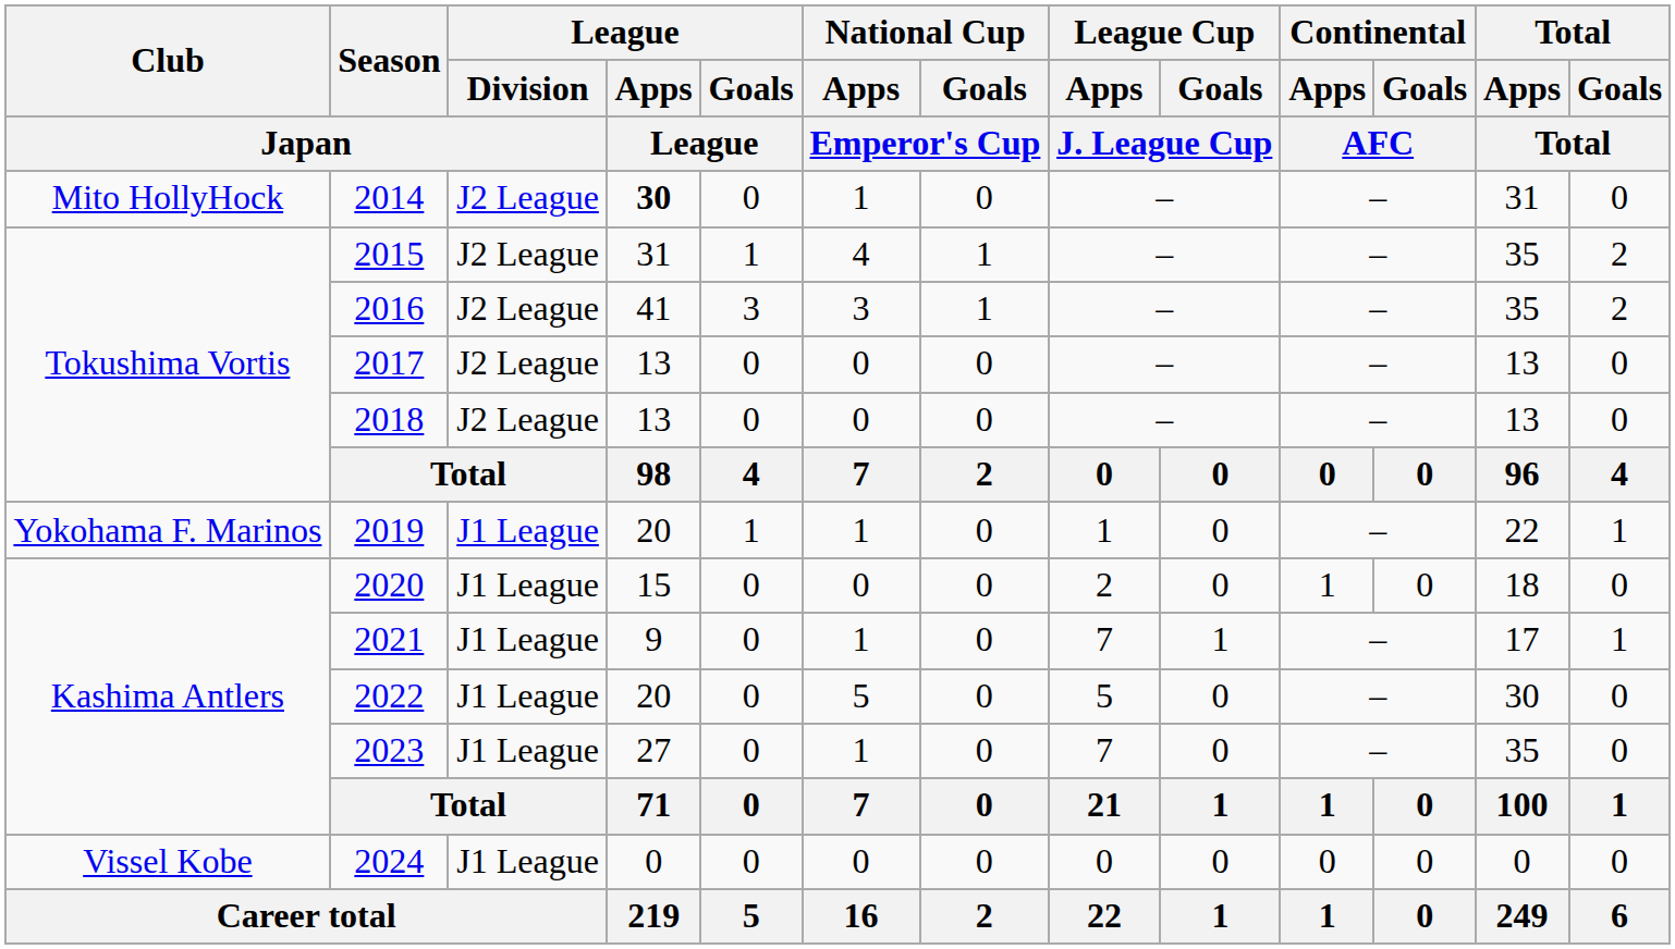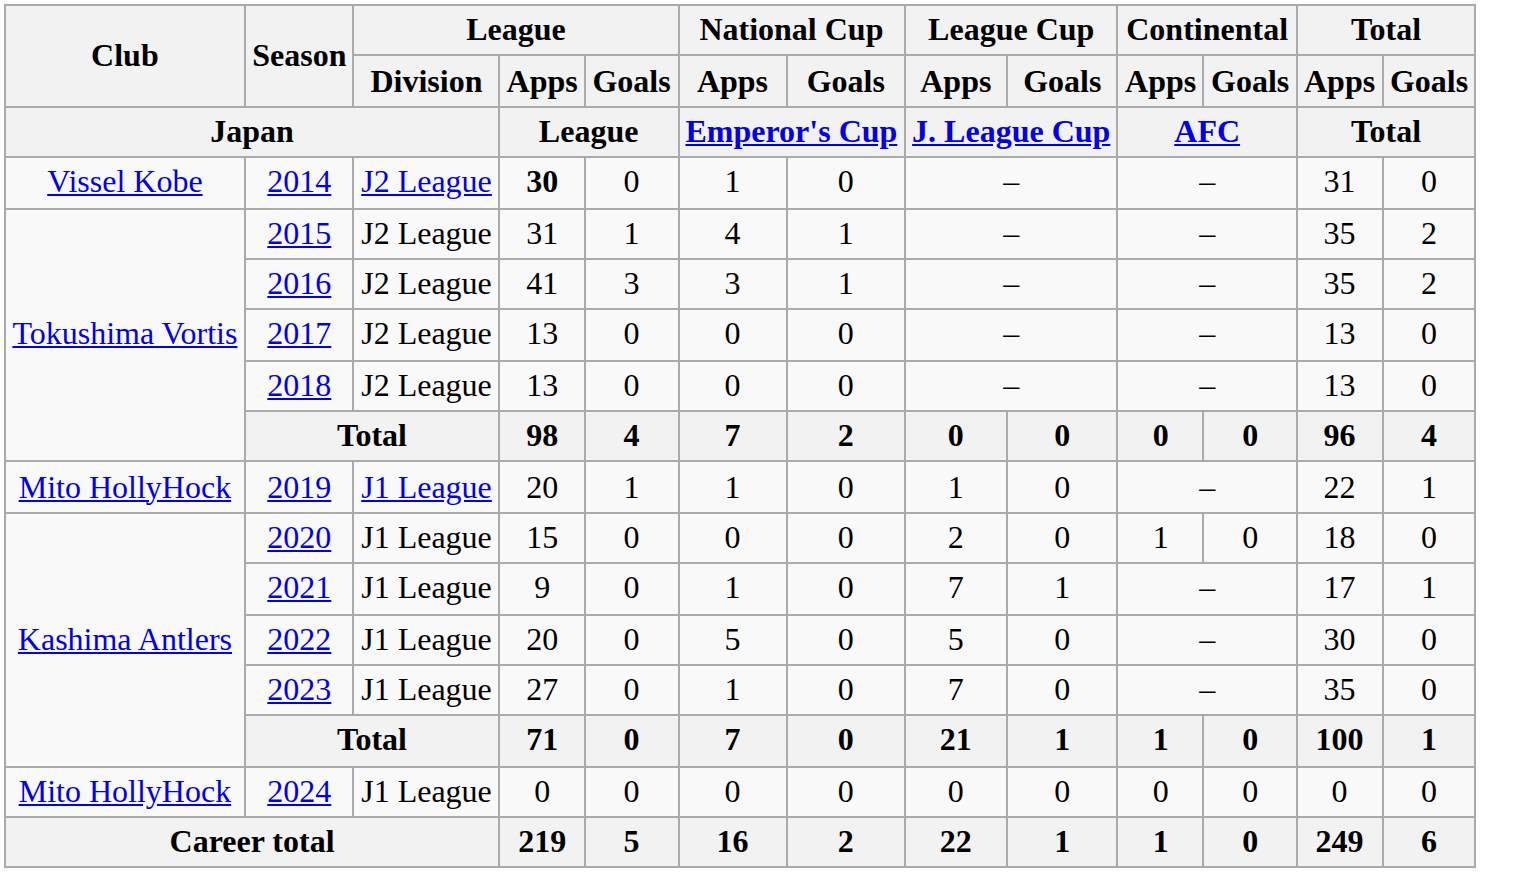2014 | Club / Japan: Mito HollyHock -> Vissel Kobe
2019 | Club / Japan: Yokohama F. Marinos -> Mito HollyHock
2024 | Club / Japan: Vissel Kobe -> Mito HollyHock
